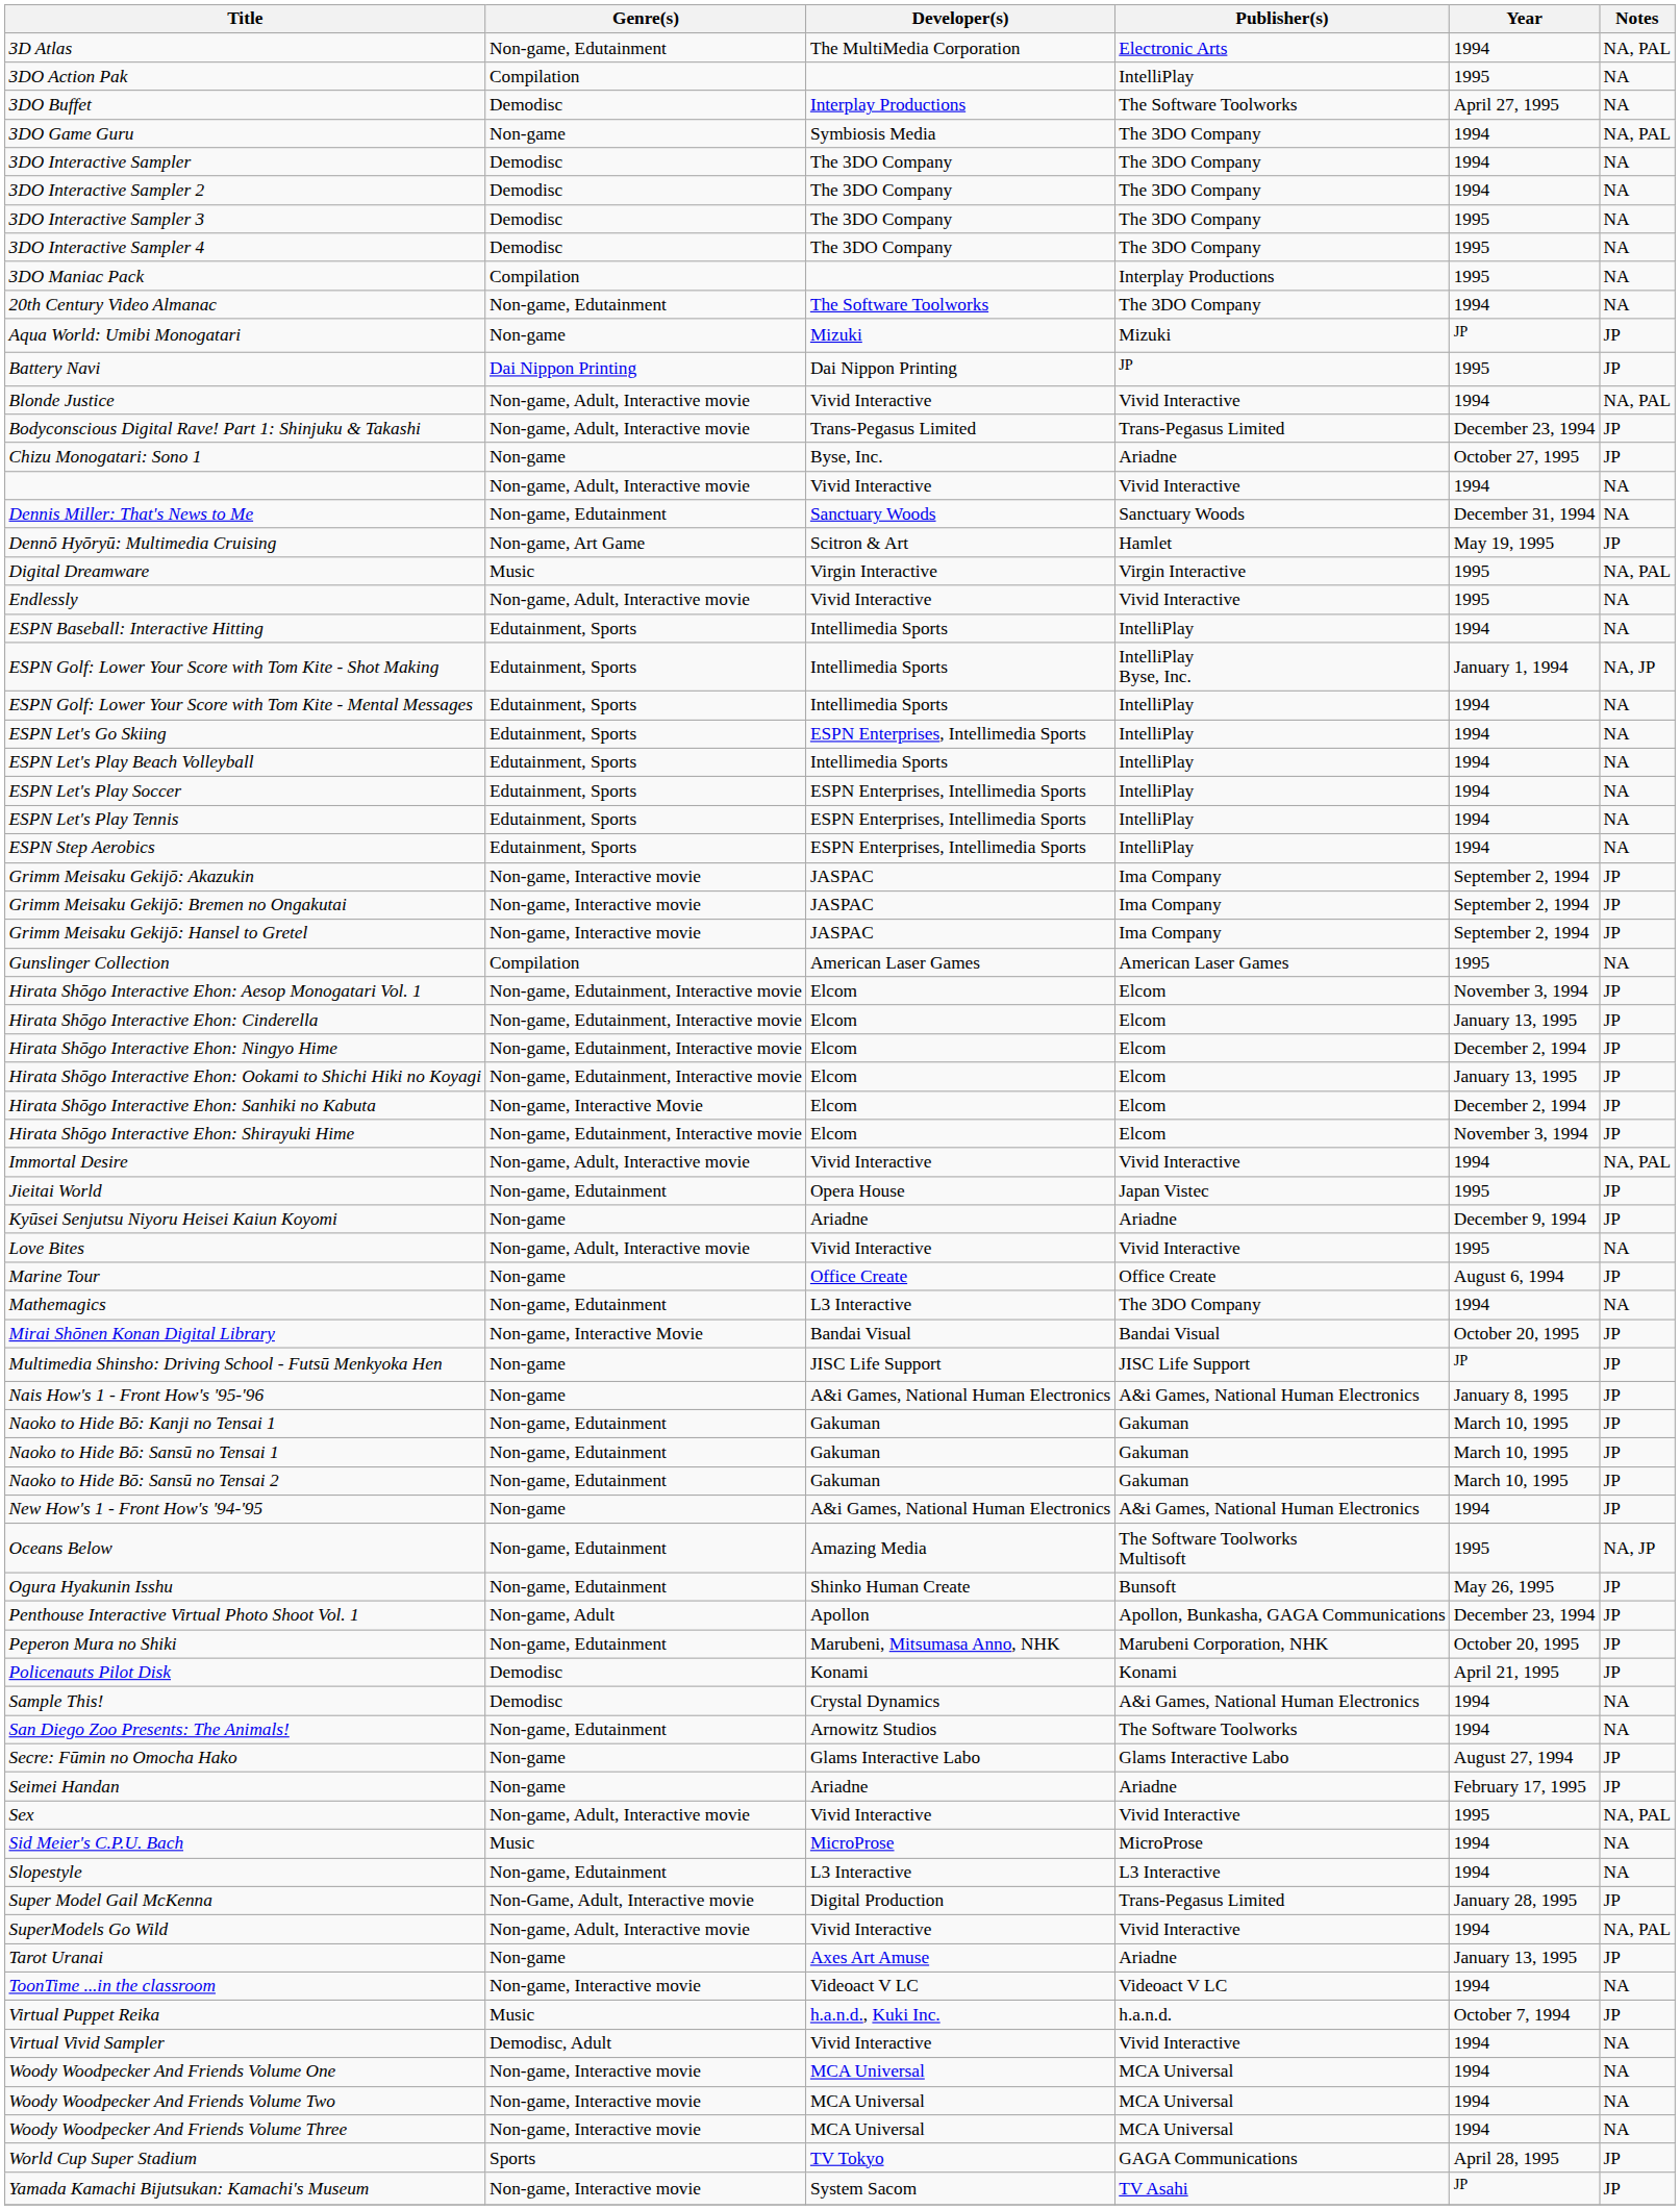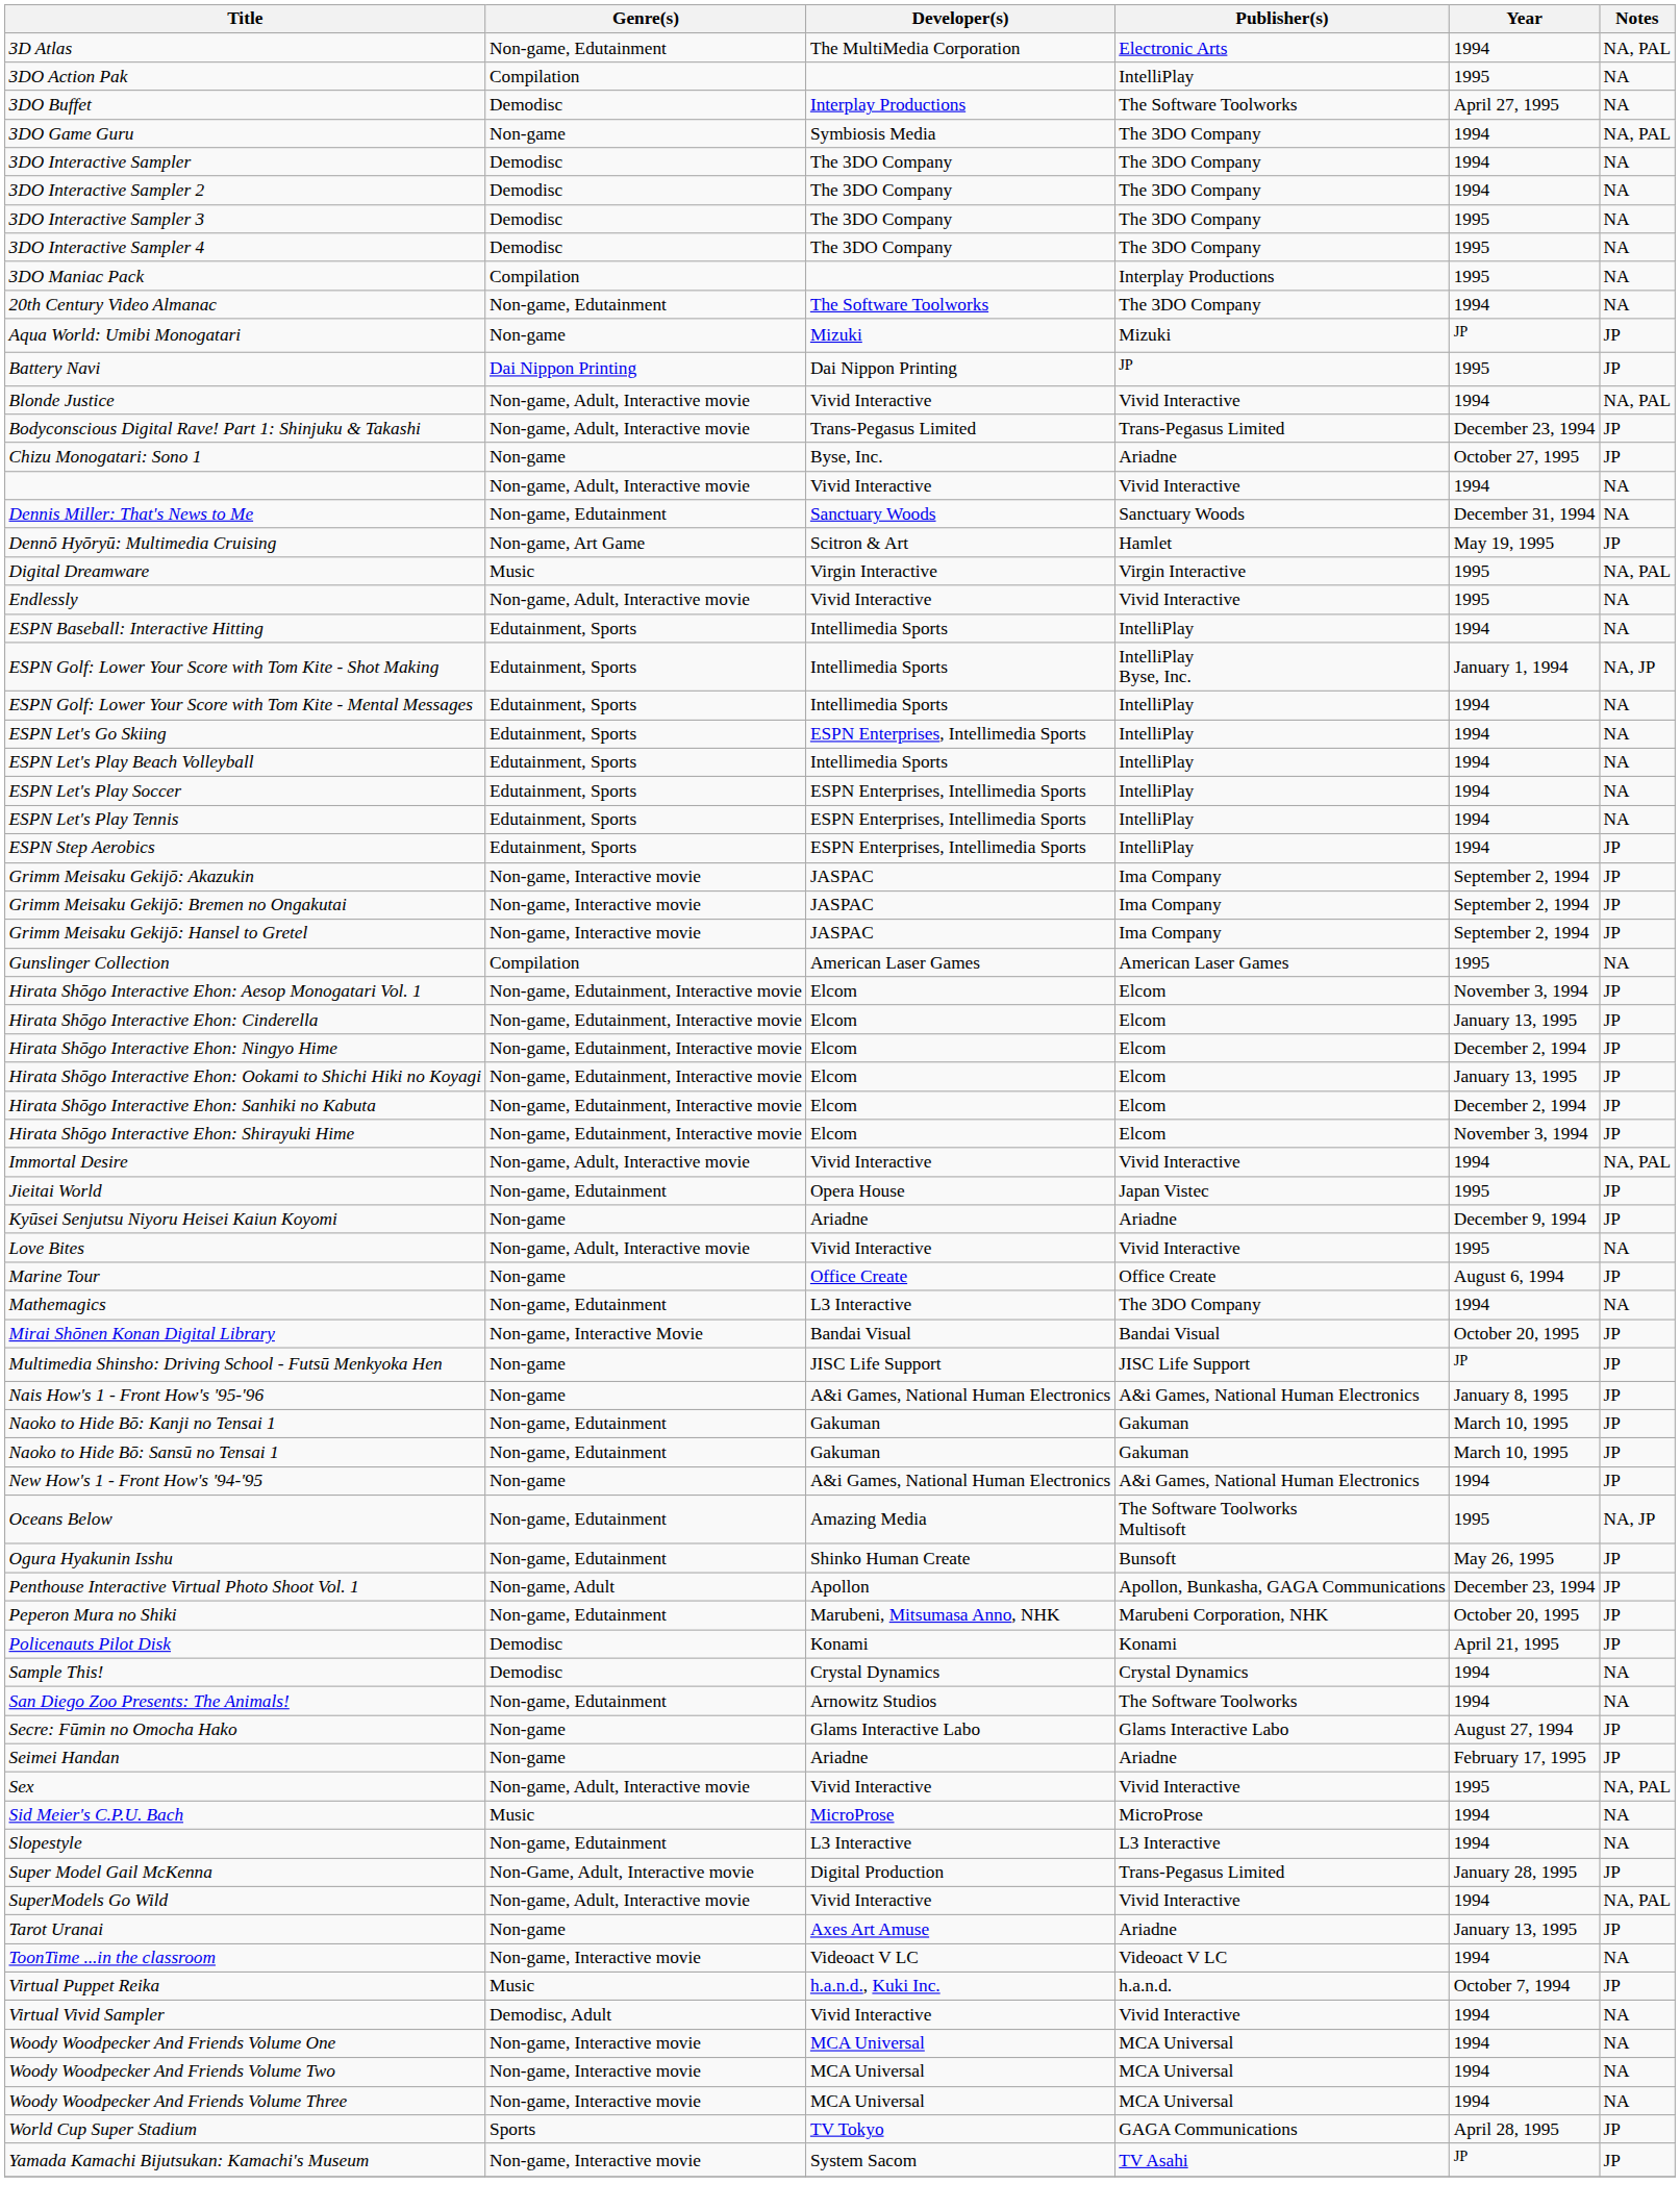ESPN Step Aerobics | Notes: NA -> JP
Hirata Shōgo Interactive Ehon: Sanhiki no Kabuta | Genre(s): Non-game, Interactive Movie -> Non-game, Edutainment, Interactive movie
- row: Naoko to Hide Bō: Sansū no Tensai 2 | Non-game, Edutainment | Gakuman | Gakuman | March 10, 1995 | JP
Sample This! | Publisher(s): A&i Games, National Human Electronics -> Crystal Dynamics
